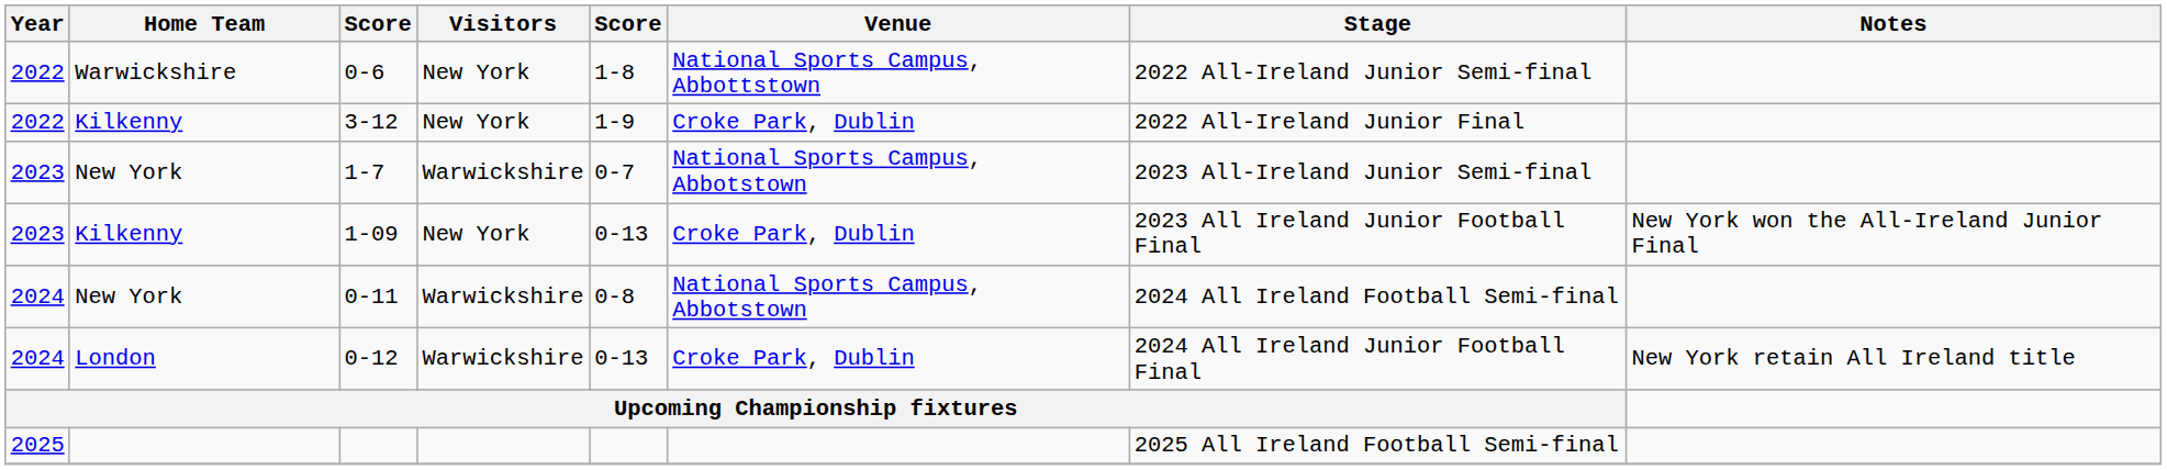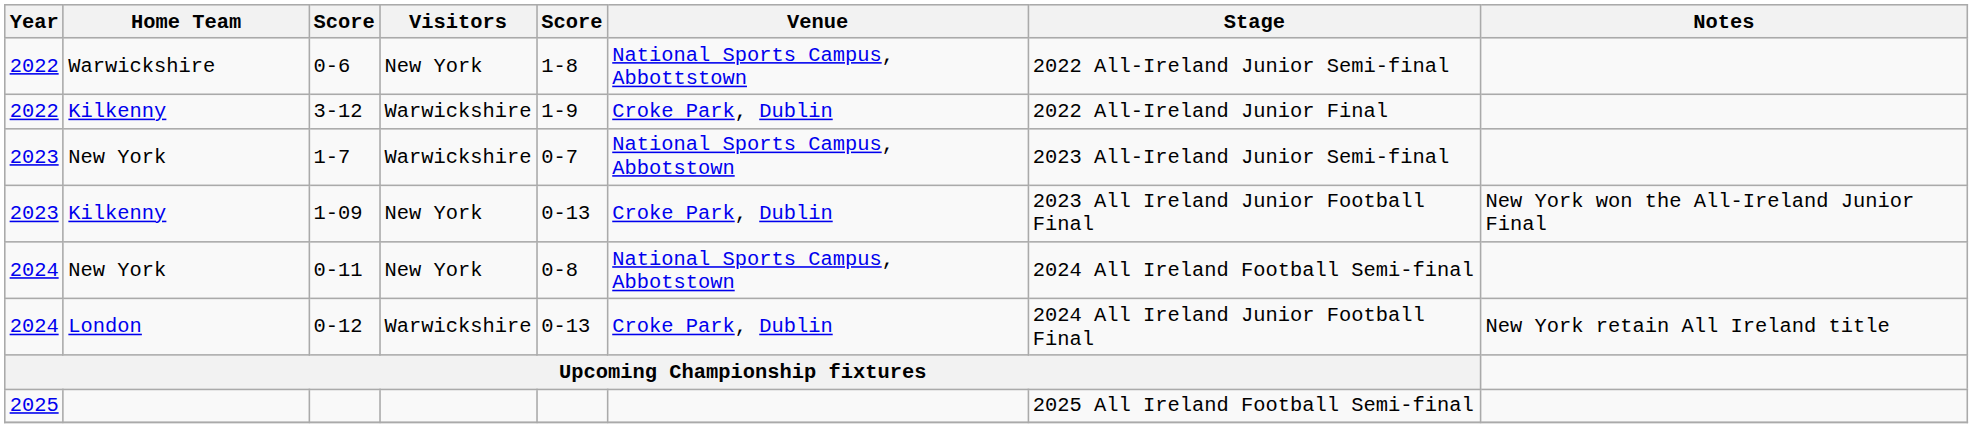3-12 | Visitors: New York -> Warwickshire
0-11 | Visitors: Warwickshire -> New York
